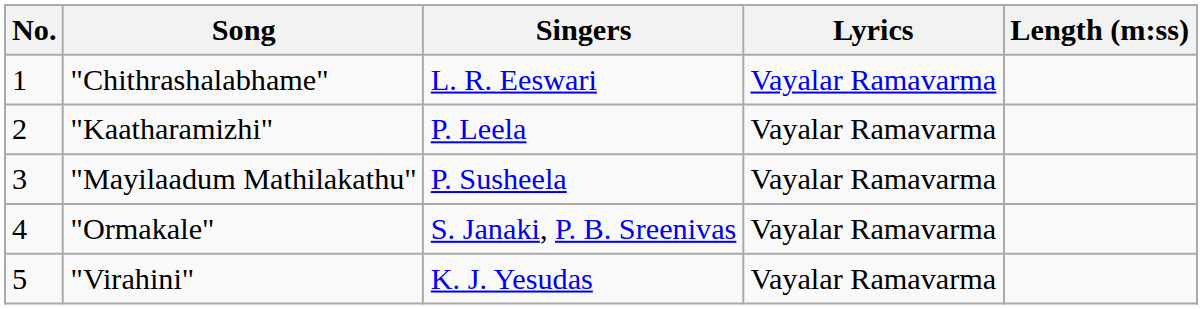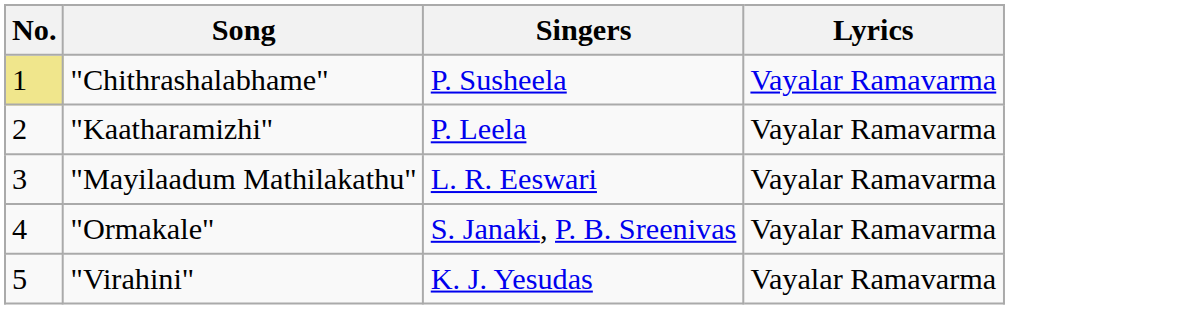- column: Length (m:ss)
"Chithrashalabhame" | No.: no background -> khaki background
"Chithrashalabhame" | Singers: L. R. Eeswari -> P. Susheela
"Mayilaadum Mathilakathu" | Singers: P. Susheela -> L. R. Eeswari
